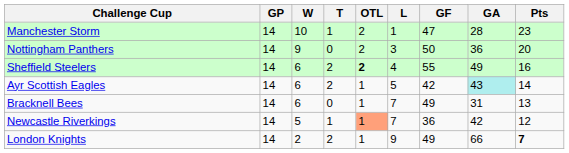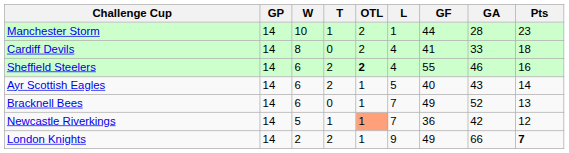Manchester Storm | GF: 47 -> 44
- row: Nottingham Panthers | 14 | 9 | 0 | 2 | 3 | 50 | 36 | 20
+ row: Cardiff Devils | 14 | 8 | 0 | 2 | 4 | 41 | 33 | 18
Sheffield Steelers | GA: 49 -> 46
Ayr Scottish Eagles | GF: 42 -> 40
Ayr Scottish Eagles | GA: paleturquoise background -> no background
Bracknell Bees | GA: 31 -> 52
